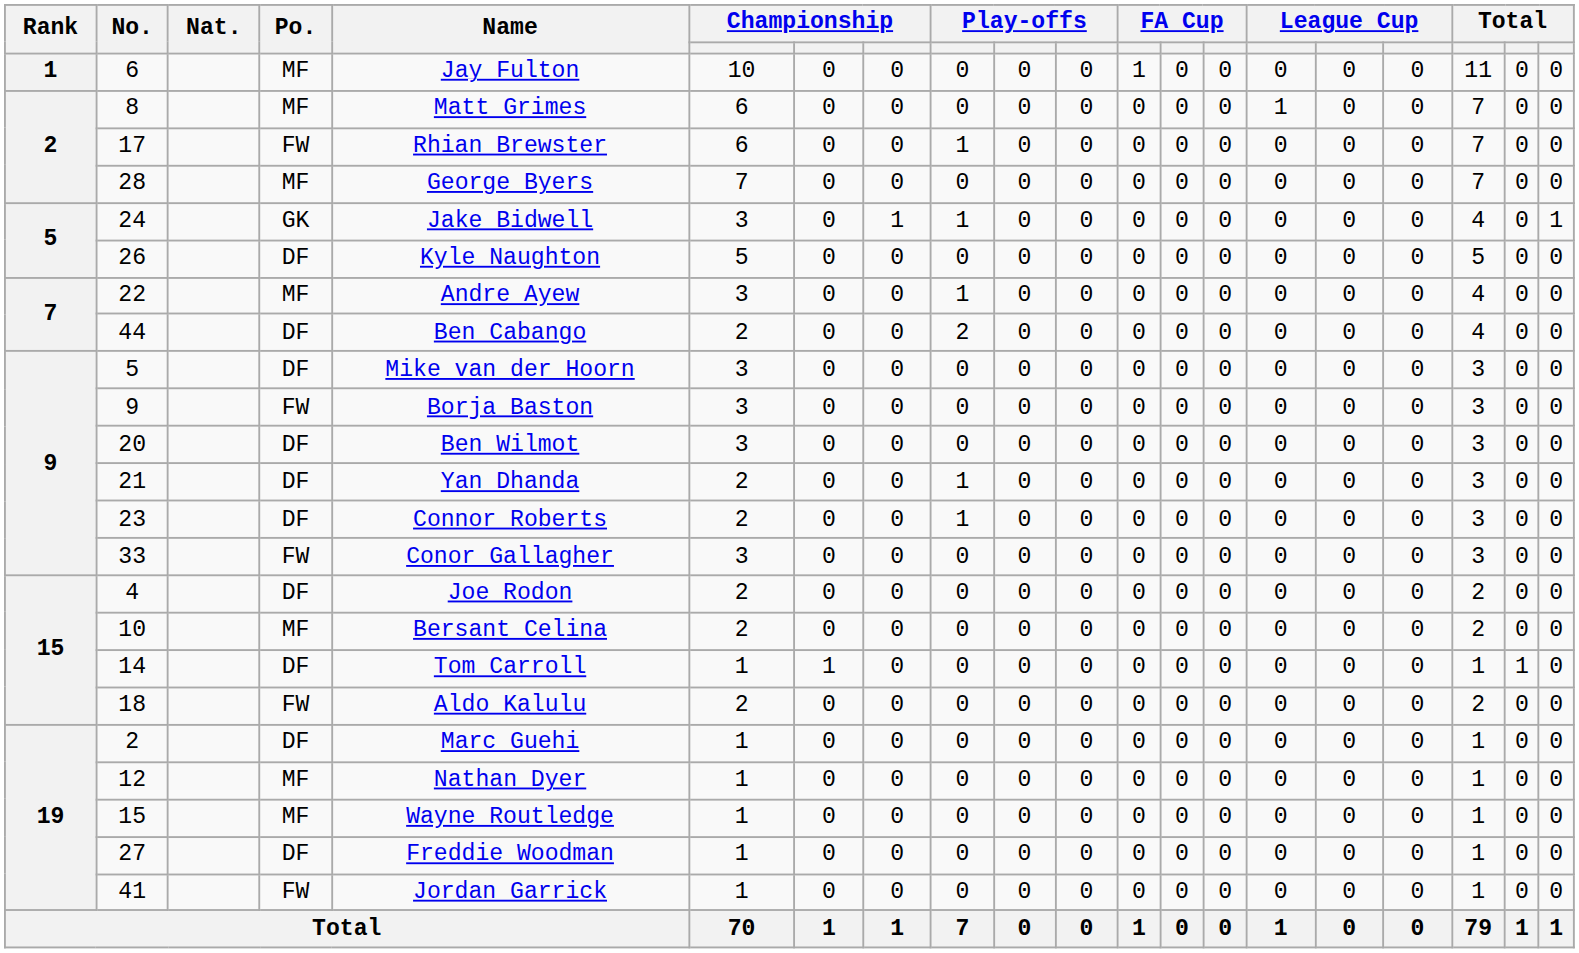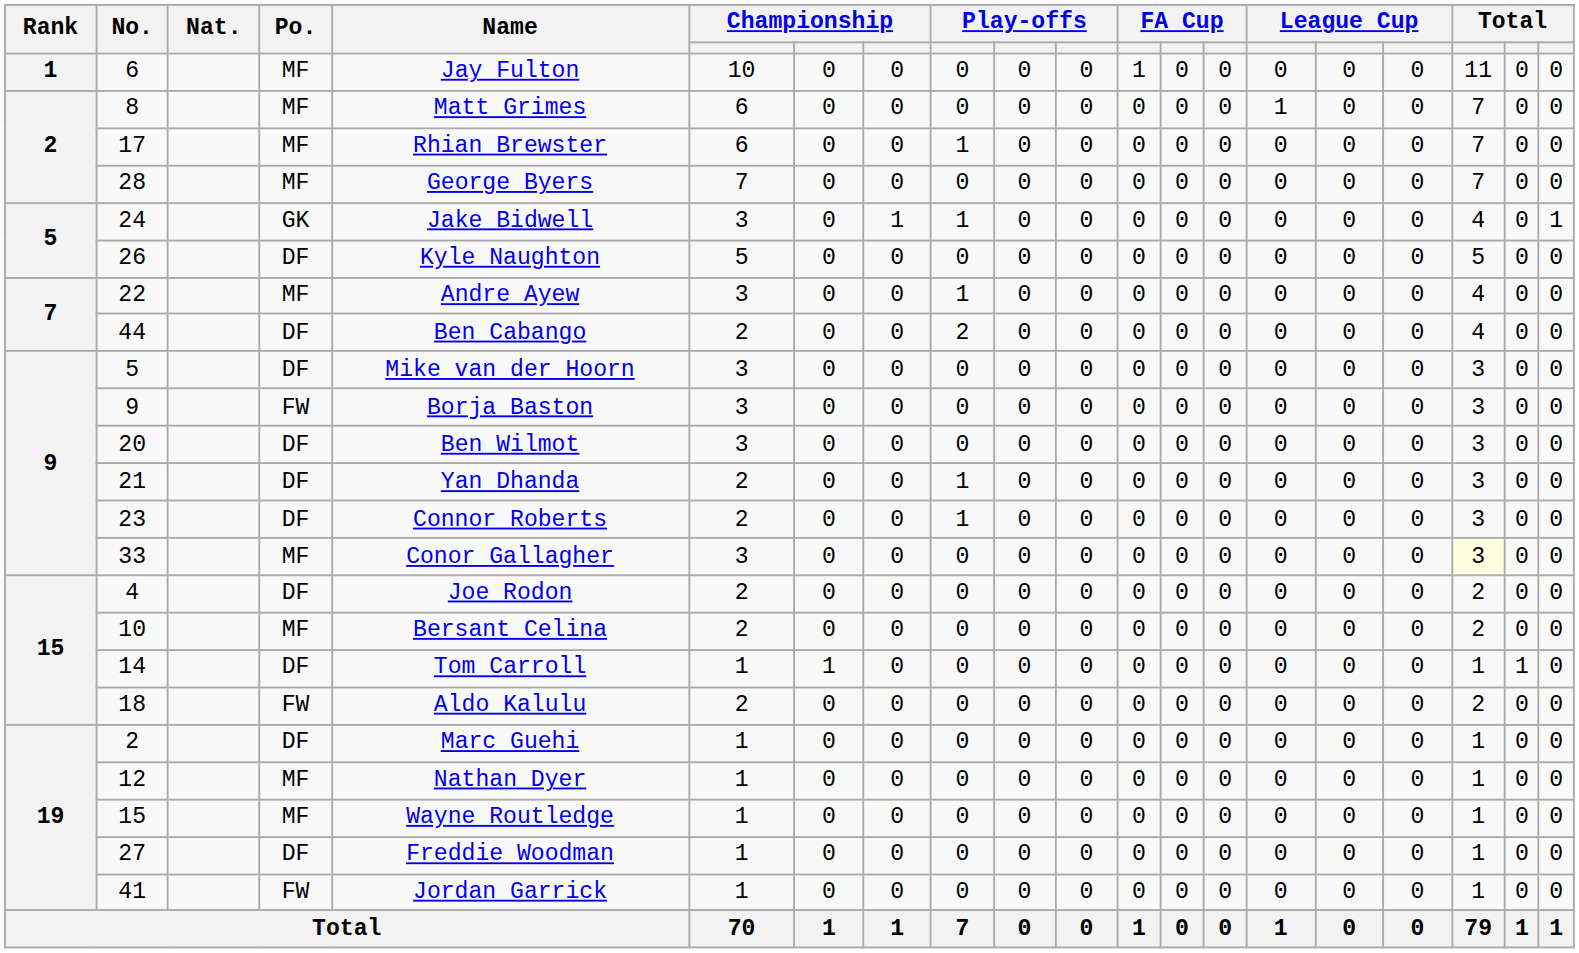17 | Po.: FW -> MF
33 | Po.: FW -> MF
33 | column 18: no background -> lightyellow background
